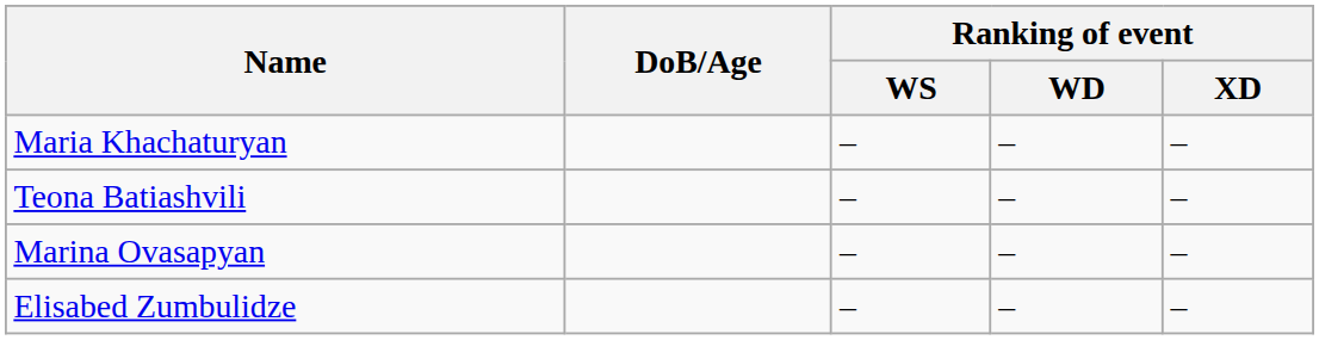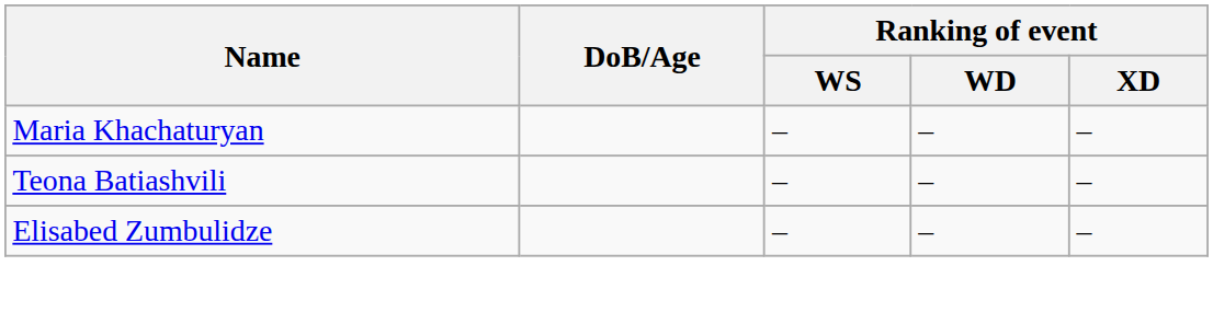- row: Marina Ovasapyan | – | – | –
